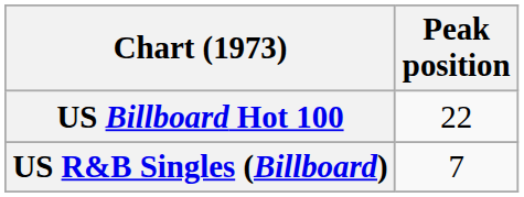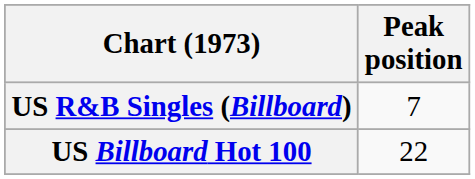rows swapped: US Billboard Hot 100 <-> US R&B Singles (Billboard)
